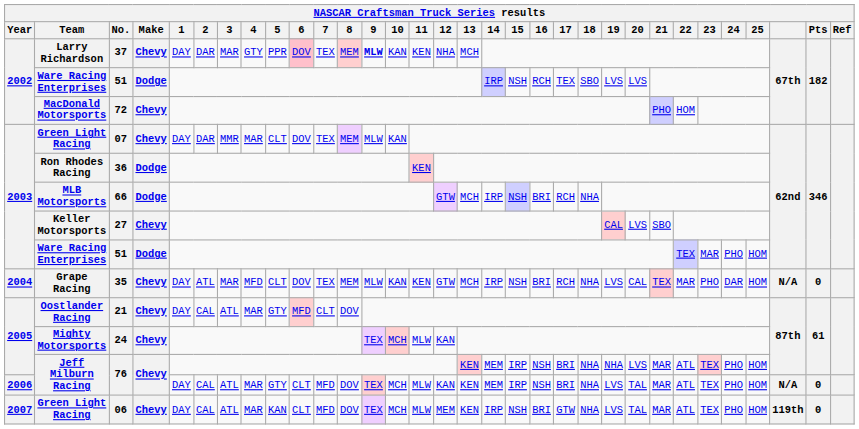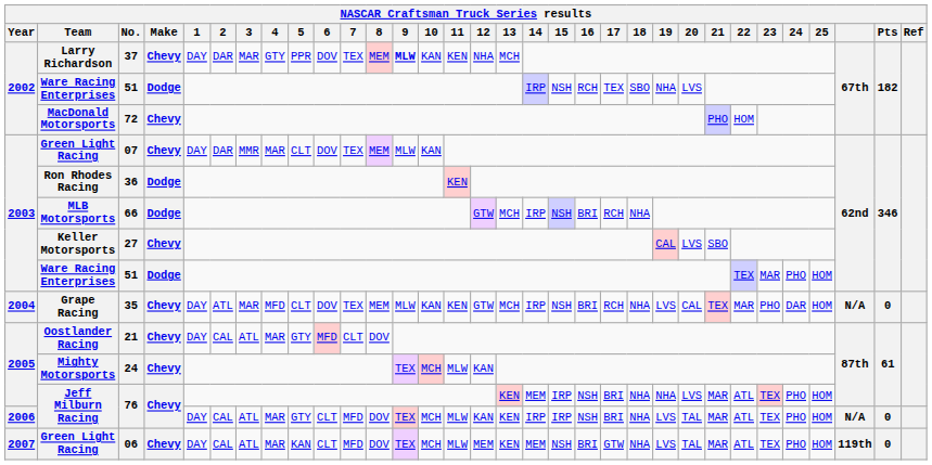37 | 6: pink background -> no background
2002 / 51 | 19: LVS -> NHA
2006 / 76 | 14: MEM -> IRP
06 | 14: IRP -> MEM
